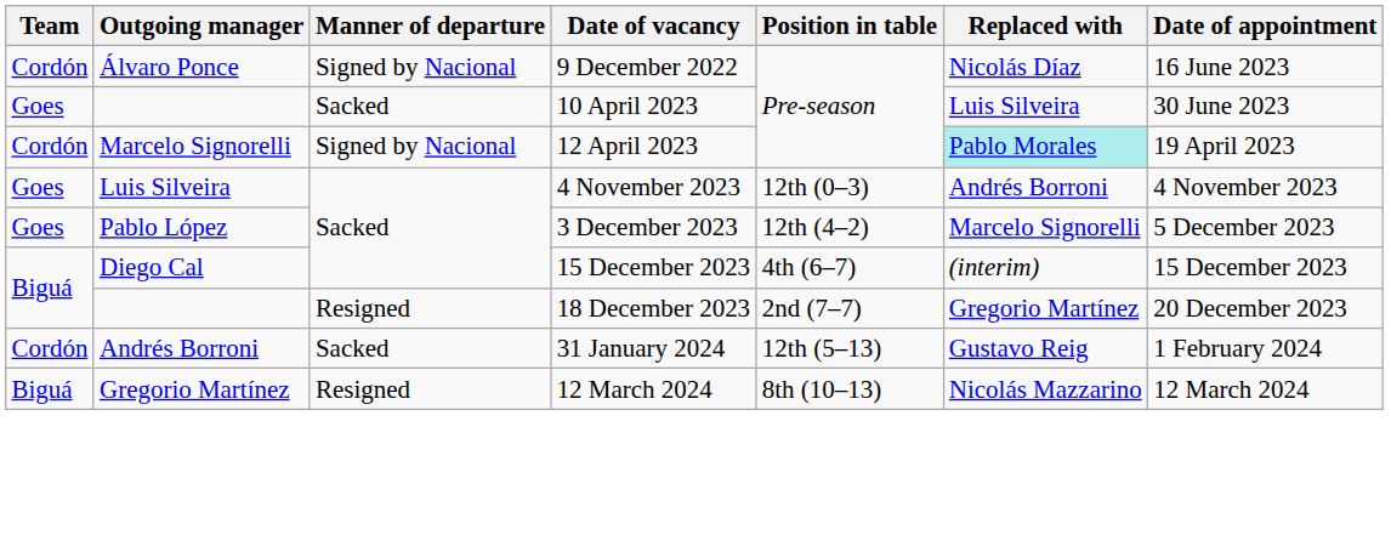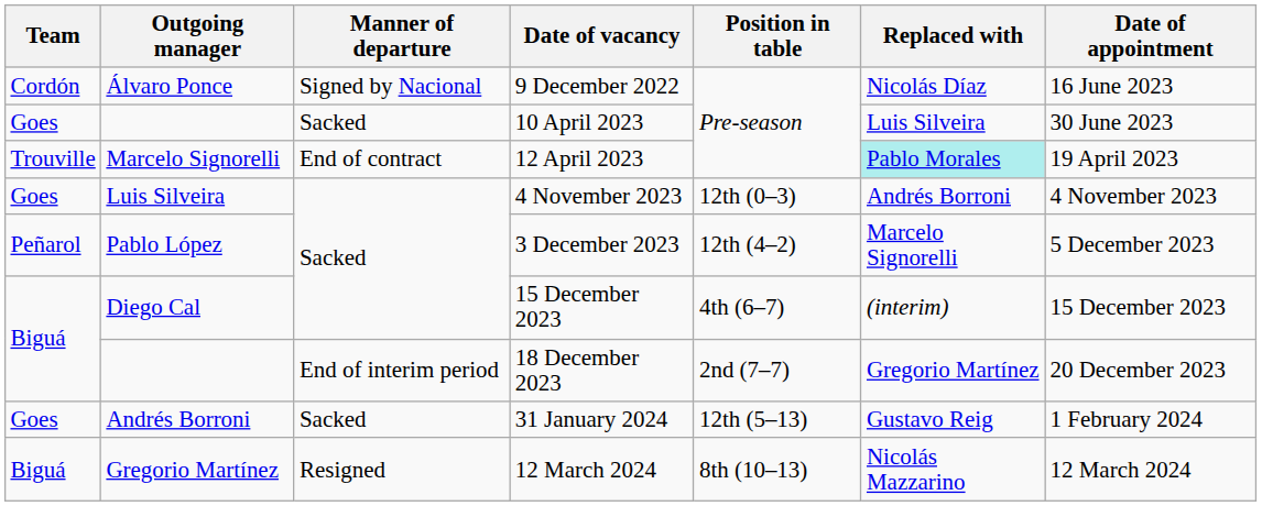12 April 2023 | Team: Cordón -> Trouville
12 April 2023 | Manner of departure: Signed by Nacional -> End of contract
3 December 2023 | Team: Goes -> Peñarol
18 December 2023 | Manner of departure: Resigned -> End of interim period
31 January 2024 | Team: Cordón -> Goes
